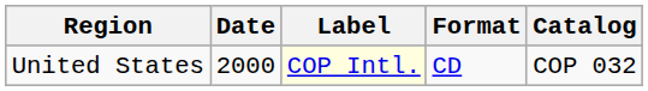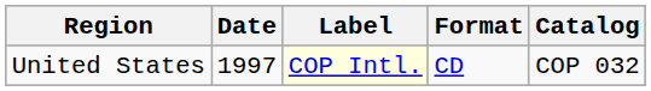United States | Date: 2000 -> 1997
